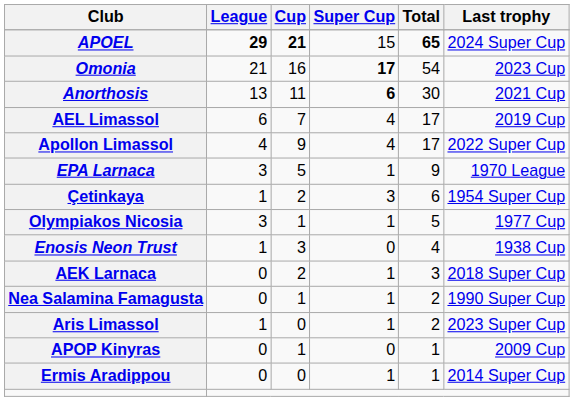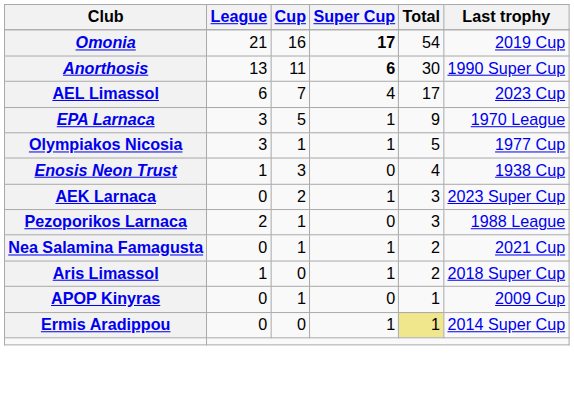- row: APOEL | 29 | 21 | 15 | 65 | 2024 Super Cup
Omonia | Last trophy: 2023 Cup -> 2019 Cup
Anorthosis | Last trophy: 2021 Cup -> 1990 Super Cup
AEL Limassol | Last trophy: 2019 Cup -> 2023 Cup
- row: Apollon Limassol | 4 | 9 | 4 | 17 | 2022 Super Cup
- row: Çetinkaya | 1 | 2 | 3 | 6 | 1954 Super Cup
AEK Larnaca | Last trophy: 2018 Super Cup -> 2023 Super Cup
+ row: Pezoporikos Larnaca | 2 | 1 | 0 | 3 | 1988 League
Nea Salamina Famagusta | Last trophy: 1990 Super Cup -> 2021 Cup
Aris Limassol | Last trophy: 2023 Super Cup -> 2018 Super Cup
Ermis Aradippou | Total: no background -> khaki background
